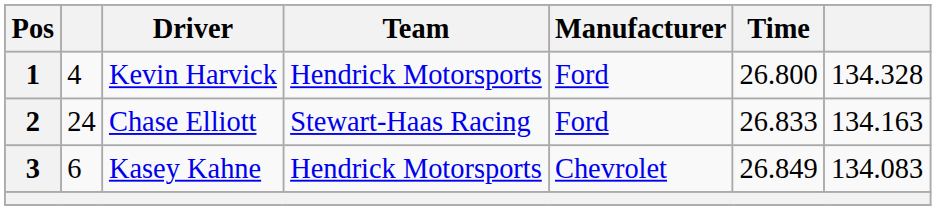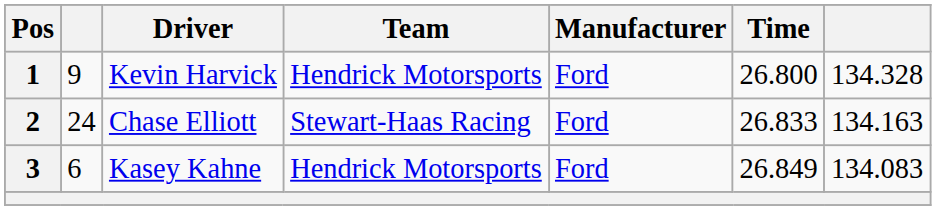1 | column 2: 4 -> 9
3 | Manufacturer: Chevrolet -> Ford
